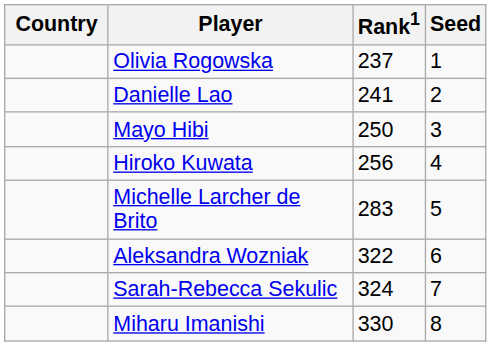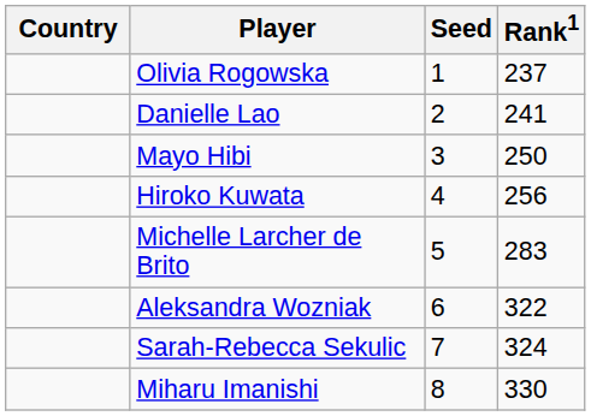columns swapped: Rank1 <-> Seed
